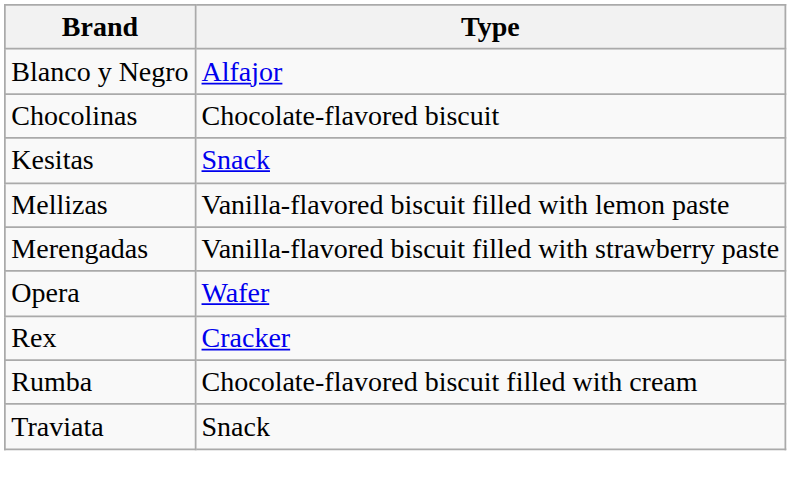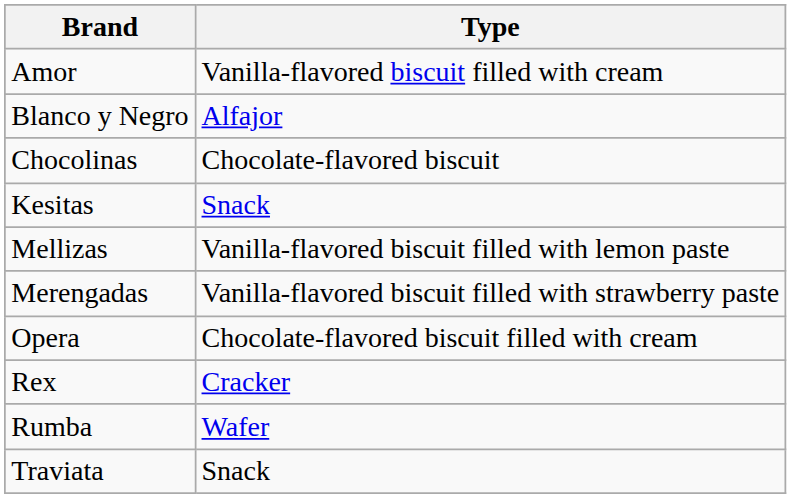+ row: Amor | Vanilla-flavored biscuit filled with cream
Opera | Type: Wafer -> Chocolate-flavored biscuit filled with cream
Rumba | Type: Chocolate-flavored biscuit filled with cream -> Wafer
